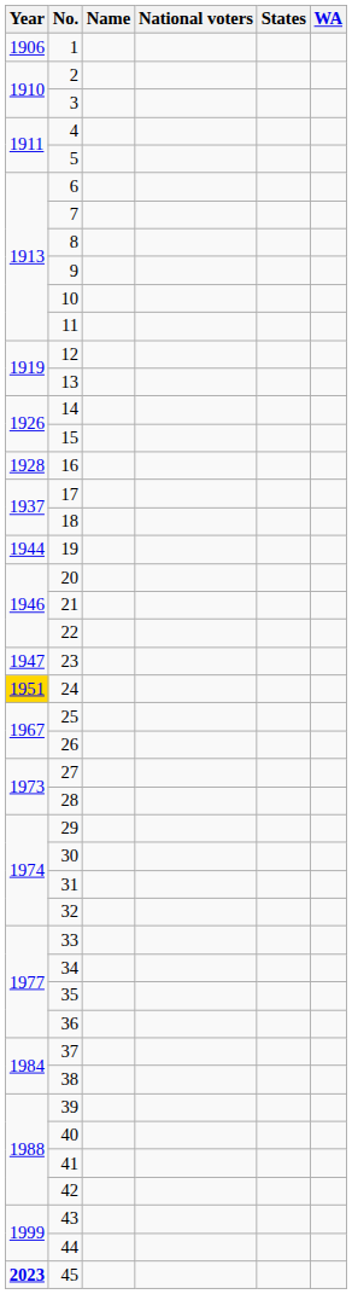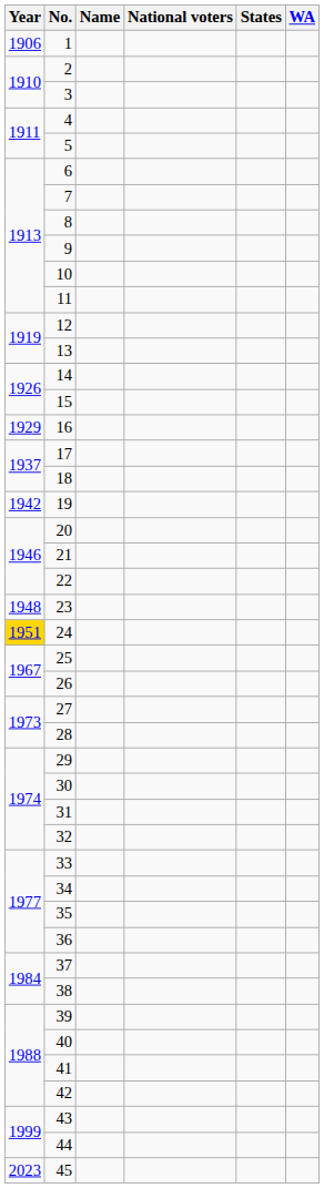16 | Year: 1928 -> 1929
19 | Year: 1944 -> 1942
23 | Year: 1947 -> 1948
45 | Year: bold -> normal
